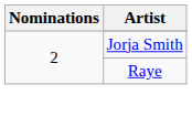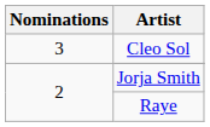+ row: 3 | Cleo Sol
